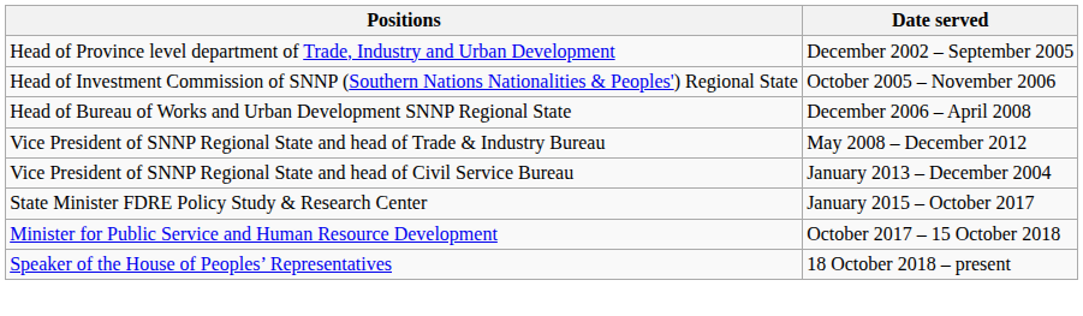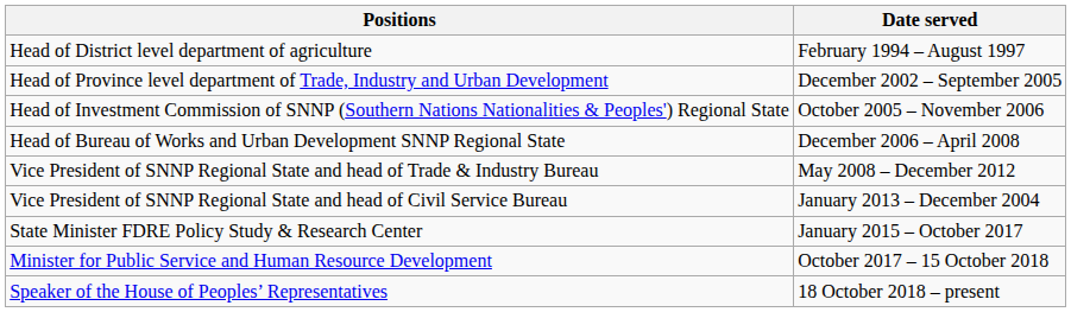+ row: Head of District level department of agriculture | February 1994 – August 1997
